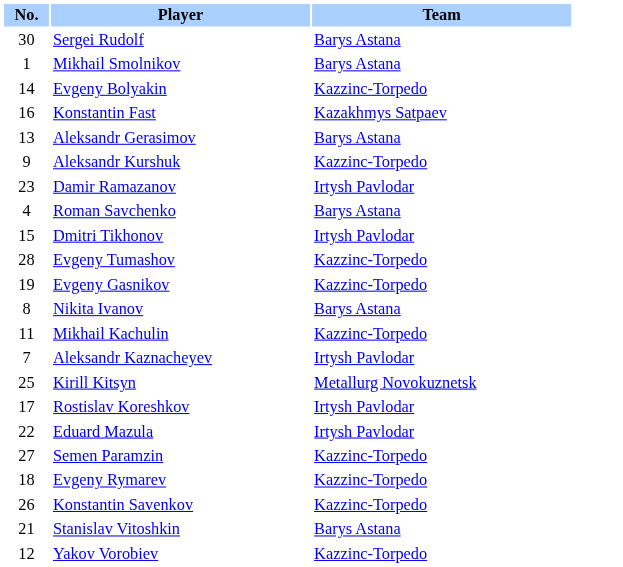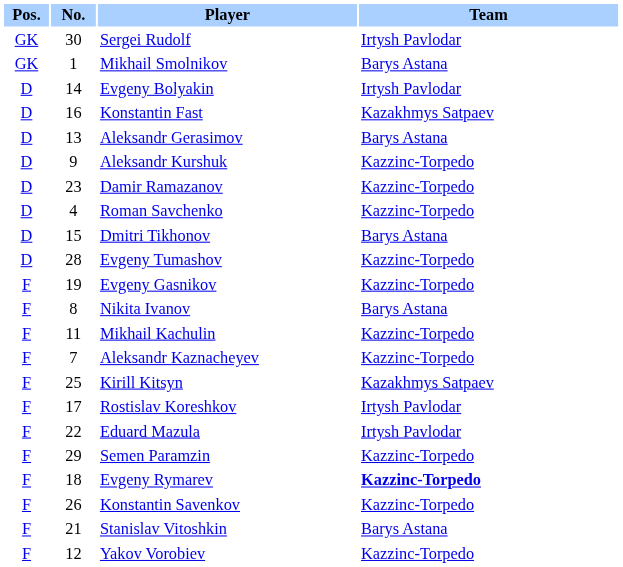+ column: Pos. | GK | GK | D | D | D | D | D | D | D | D | F | F | F | F | F | F | F | F | F | F | F | F
Sergei Rudolf | Team: Barys Astana -> Irtysh Pavlodar
Evgeny Bolyakin | Team: Kazzinc-Torpedo -> Irtysh Pavlodar
Damir Ramazanov | Team: Irtysh Pavlodar -> Kazzinc-Torpedo
Roman Savchenko | Team: Barys Astana -> Kazzinc-Torpedo
Dmitri Tikhonov | Team: Irtysh Pavlodar -> Barys Astana
Aleksandr Kaznacheyev | Team: Irtysh Pavlodar -> Kazzinc-Torpedo
Kirill Kitsyn | Team: Metallurg Novokuznetsk -> Kazakhmys Satpaev
Semen Paramzin | No.: 27 -> 29
Evgeny Rymarev | Team: normal -> bold
